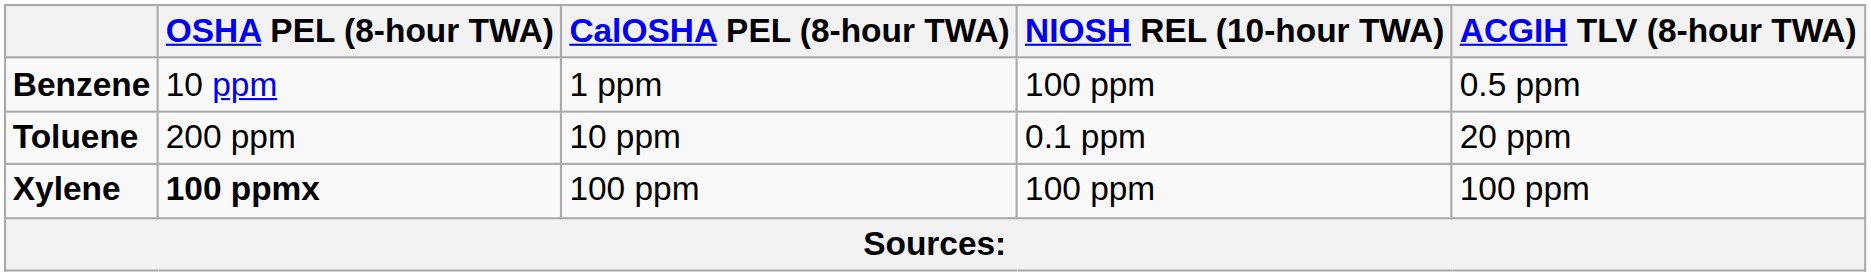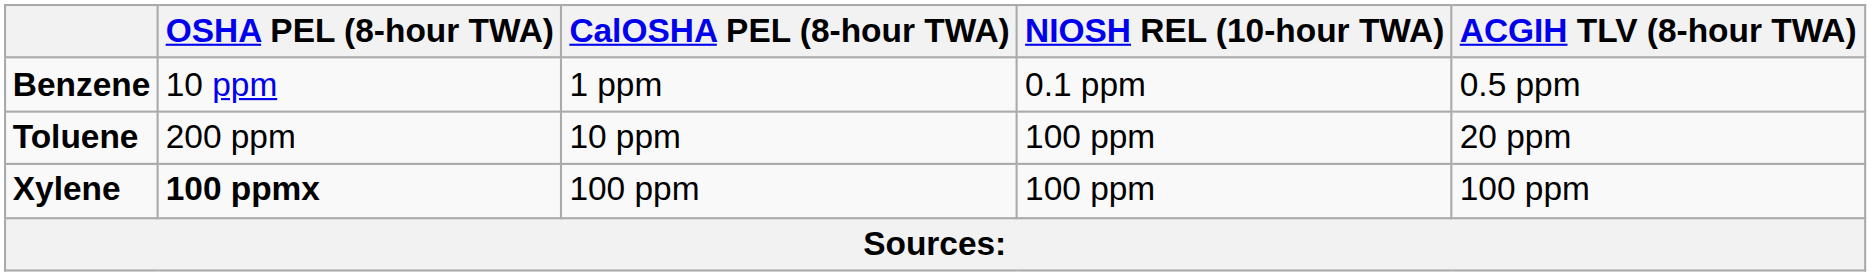Benzene | NIOSH REL (10-hour TWA): 100 ppm -> 0.1 ppm
Toluene | NIOSH REL (10-hour TWA): 0.1 ppm -> 100 ppm
